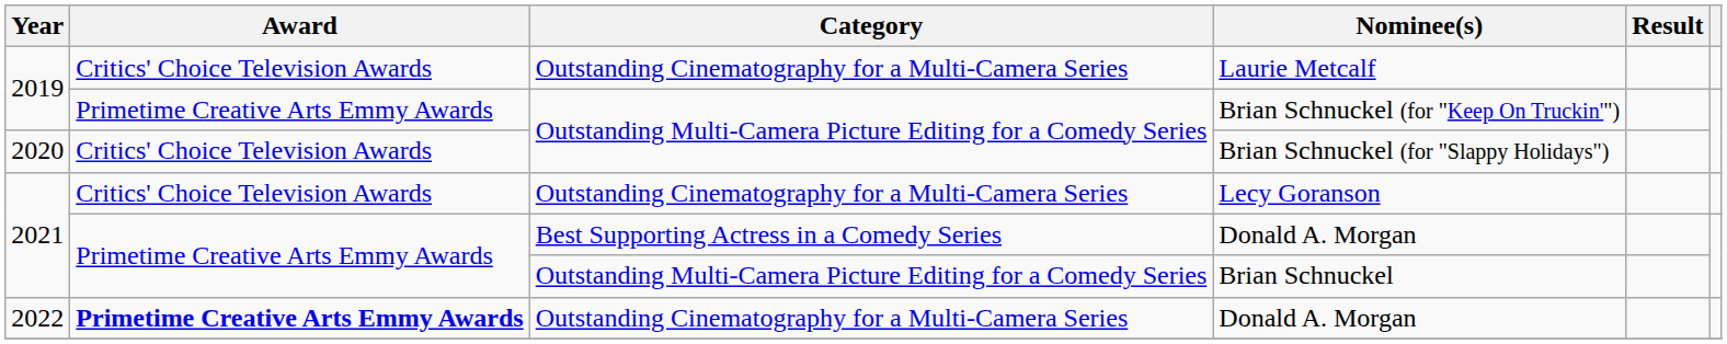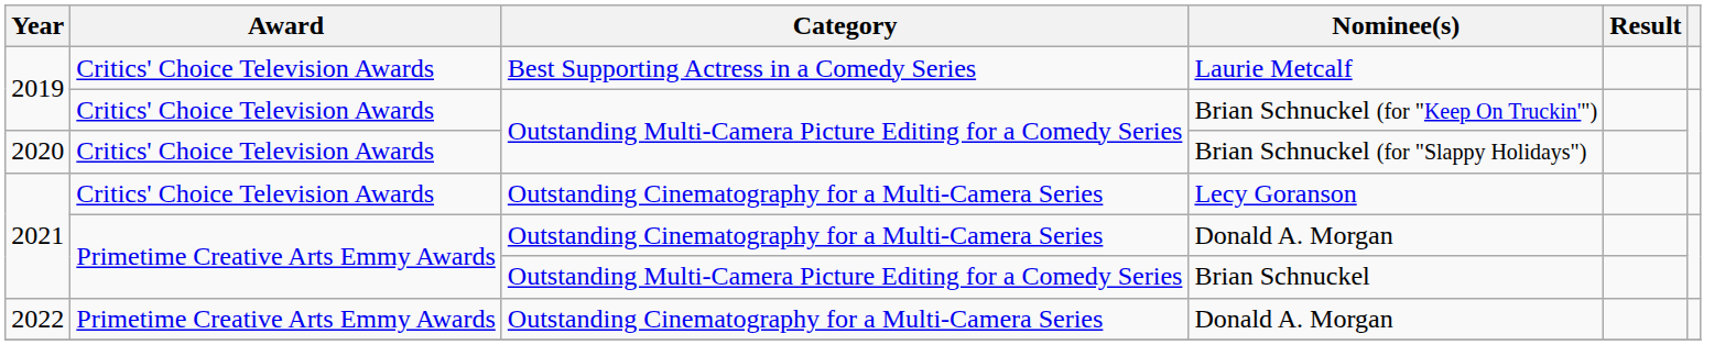Laurie Metcalf | Category: Outstanding Cinematography for a Multi-Camera Series -> Best Supporting Actress in a Comedy Series
Brian Schnuckel (for "Keep On Truckin'") | Award: Primetime Creative Arts Emmy Awards -> Critics' Choice Television Awards
2021 / Donald A. Morgan | Category: Best Supporting Actress in a Comedy Series -> Outstanding Cinematography for a Multi-Camera Series
2022 / Donald A. Morgan | Award: bold -> normal
